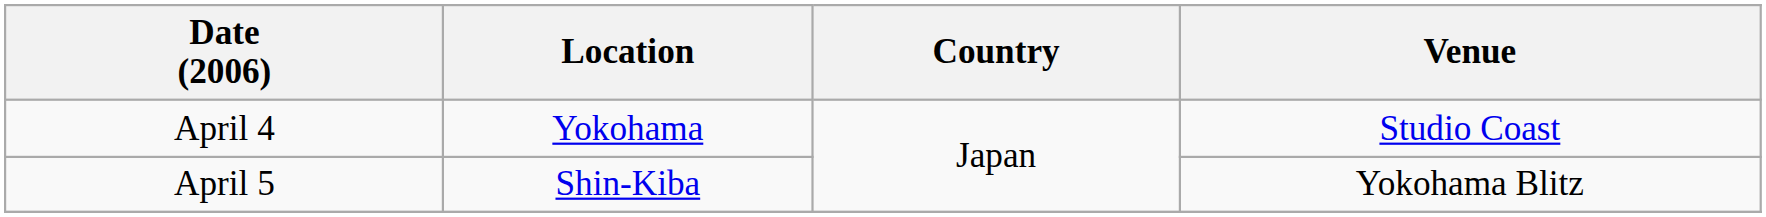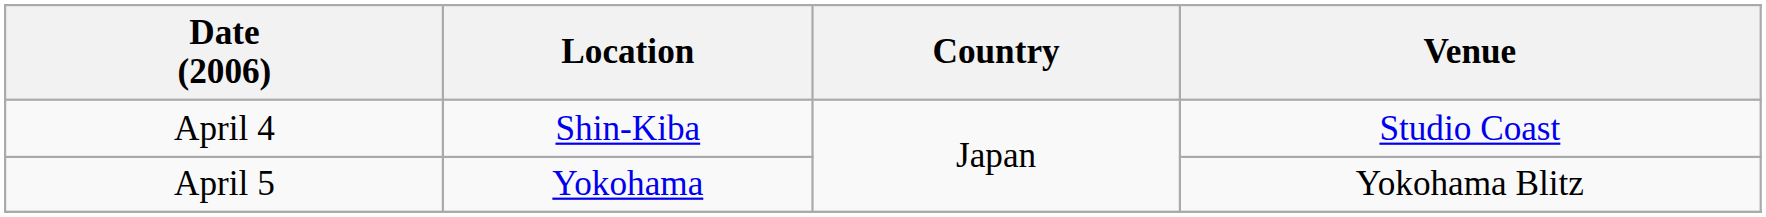April 4 | Location: Yokohama -> Shin-Kiba
April 5 | Location: Shin-Kiba -> Yokohama
